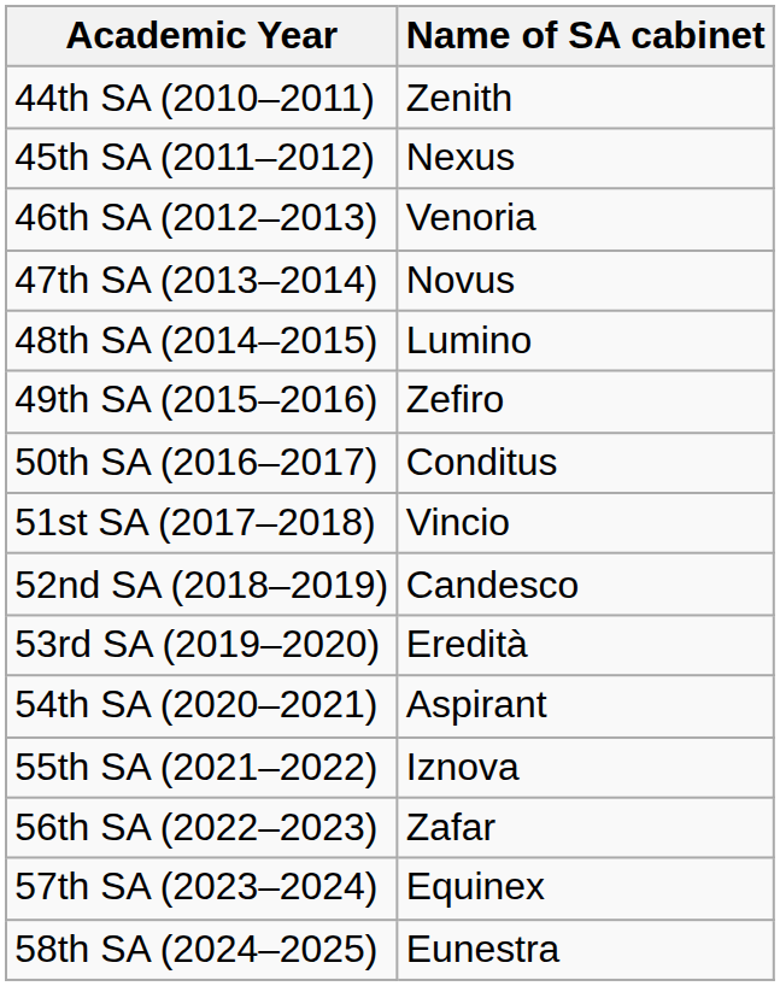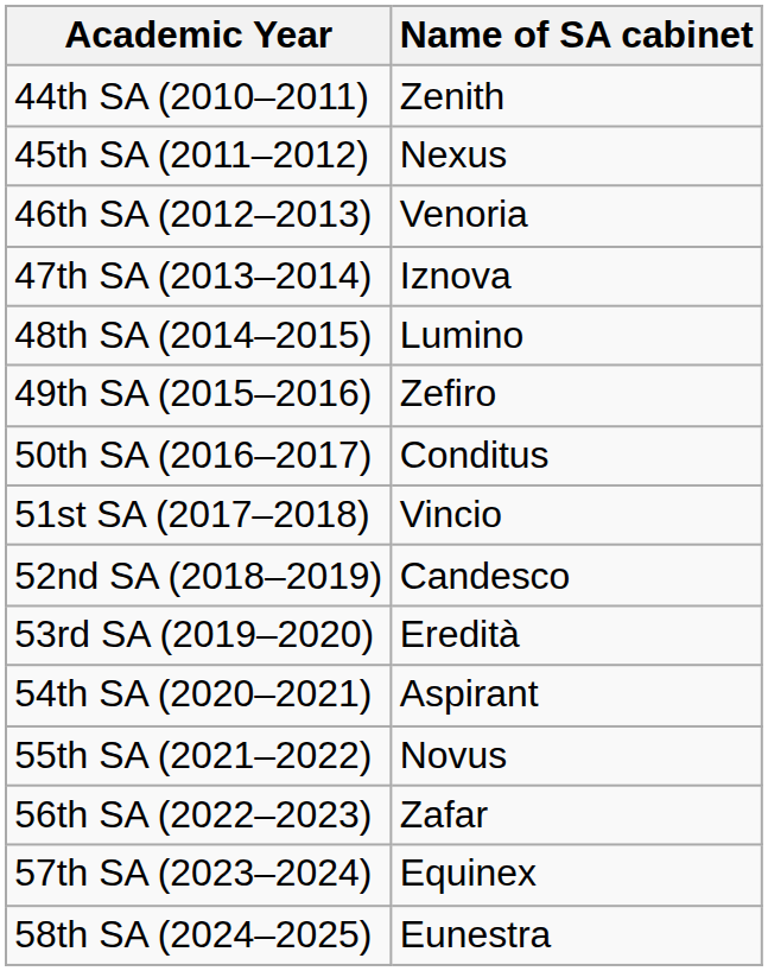47th SA (2013–2014) | Name of SA cabinet: Novus -> Iznova
55th SA (2021–2022) | Name of SA cabinet: Iznova -> Novus
